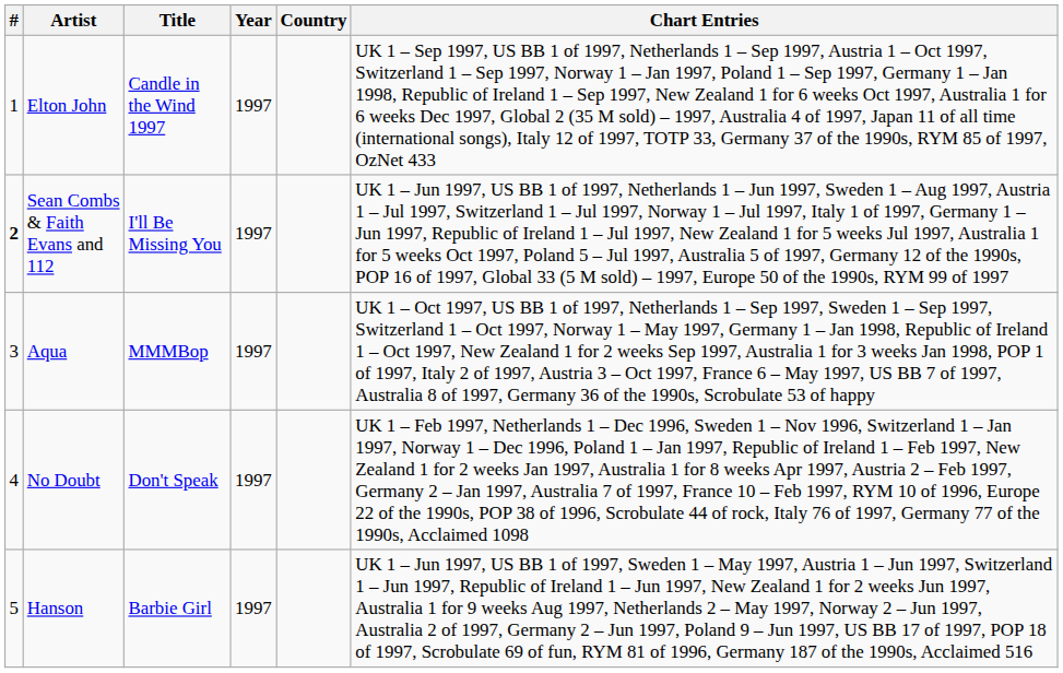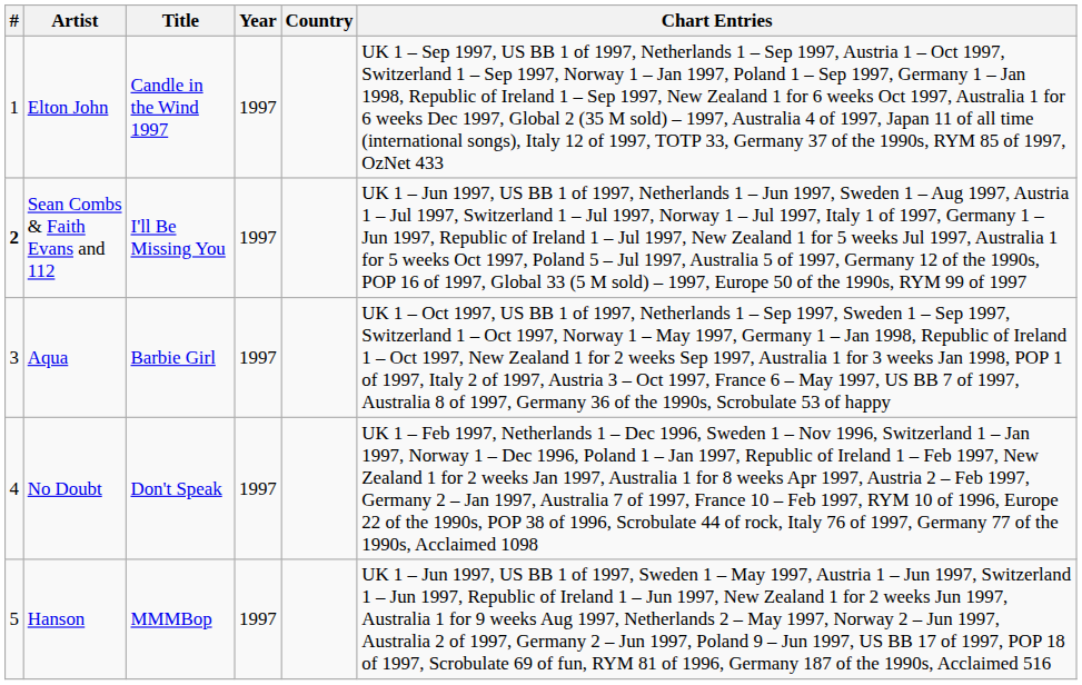Aqua | Title: MMMBop -> Barbie Girl
Hanson | Title: Barbie Girl -> MMMBop
